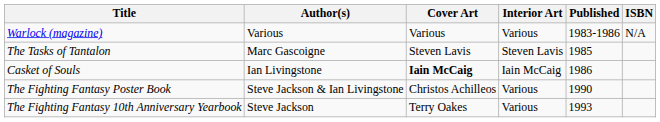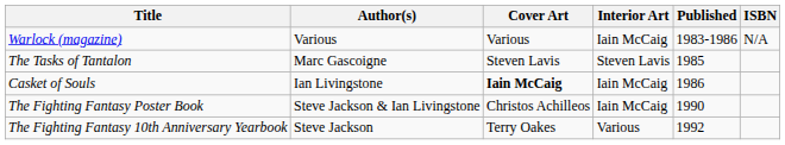Warlock (magazine) | Interior Art: Various -> Iain McCaig
The Fighting Fantasy Poster Book | Interior Art: Various -> Iain McCaig
The Fighting Fantasy 10th Anniversary Yearbook | Published: 1993 -> 1992
